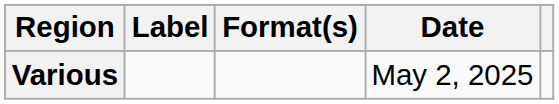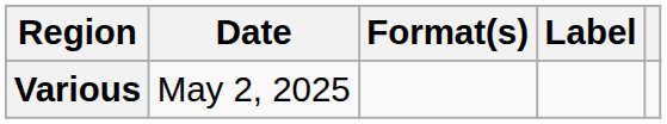columns swapped: Date <-> Label
